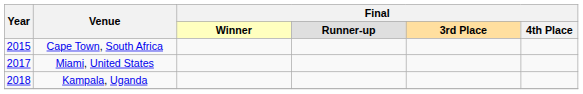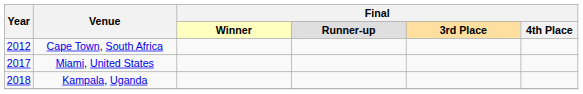Cape Town, South Africa | Year: 2015 -> 2012
